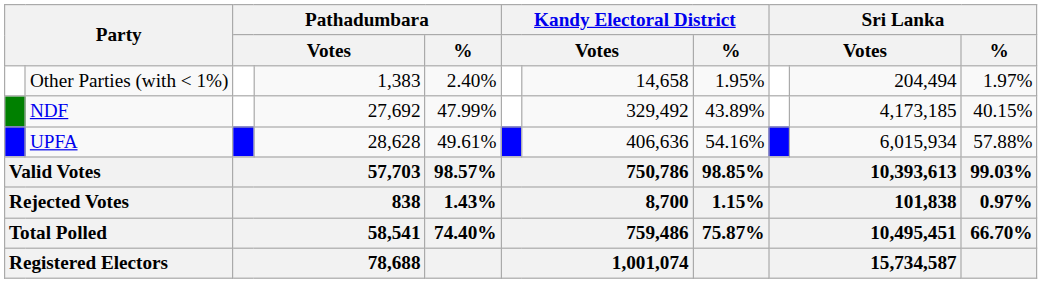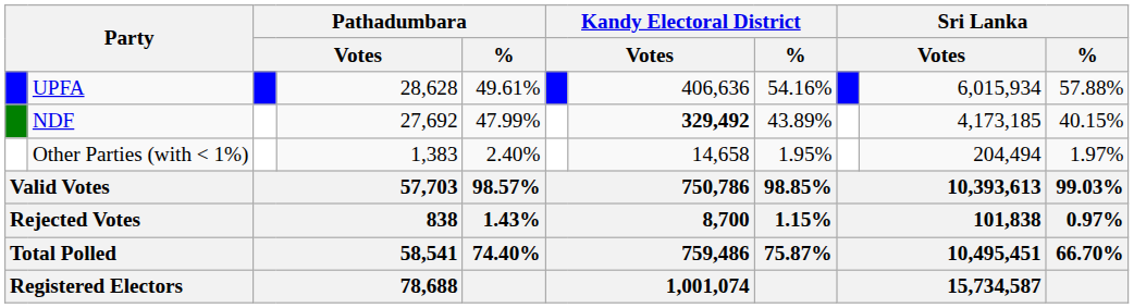rows swapped: UPFA <-> Other Parties (with < 1%)
NDF | column 7: normal -> bold
